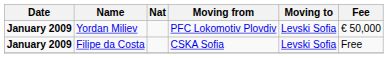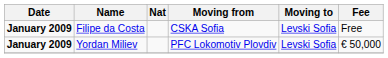rows swapped: Yordan Miliev <-> Filipe da Costa
